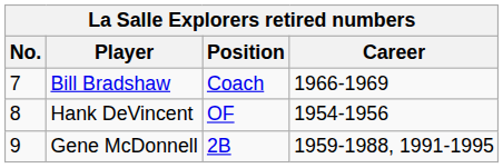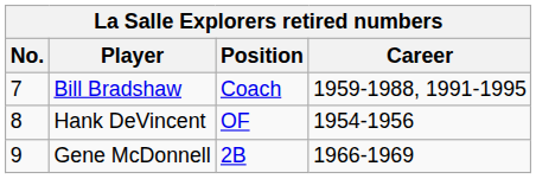Bill Bradshaw | Career: 1966-1969 -> 1959-1988, 1991-1995
Gene McDonnell | Career: 1959-1988, 1991-1995 -> 1966-1969
